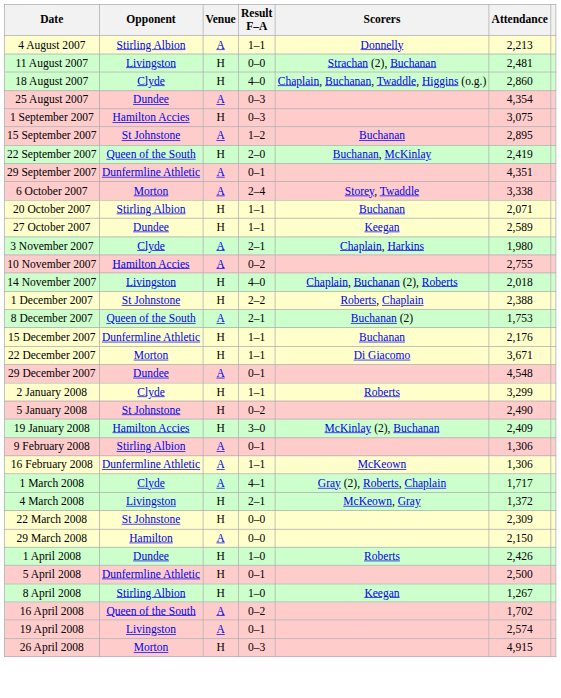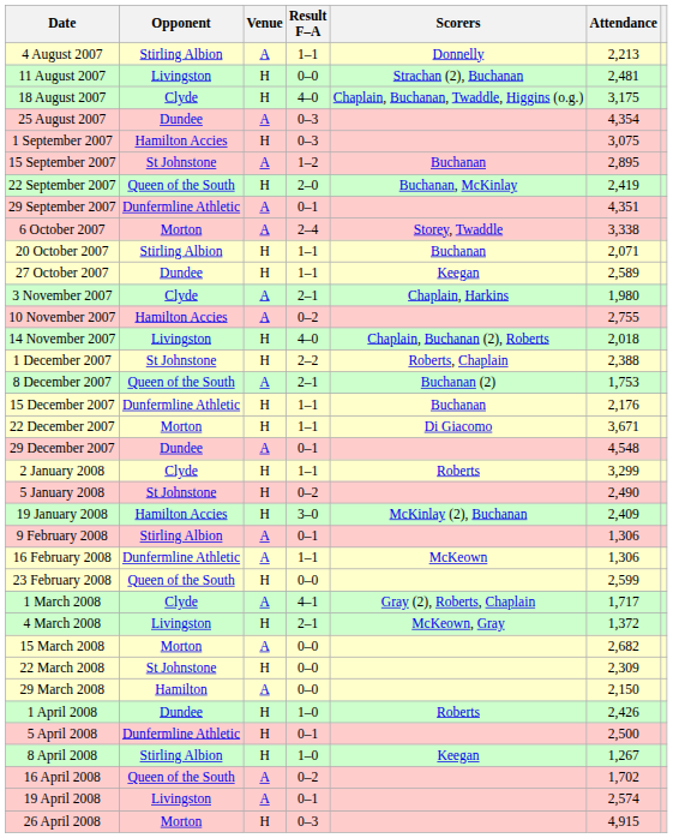18 August 2007 | Attendance: 2,860 -> 3,175
+ row: 23 February 2008 | Queen of the South | H | 0–0 | 2,599
+ row: 15 March 2008 | Morton | A | 0–0 | 2,682
